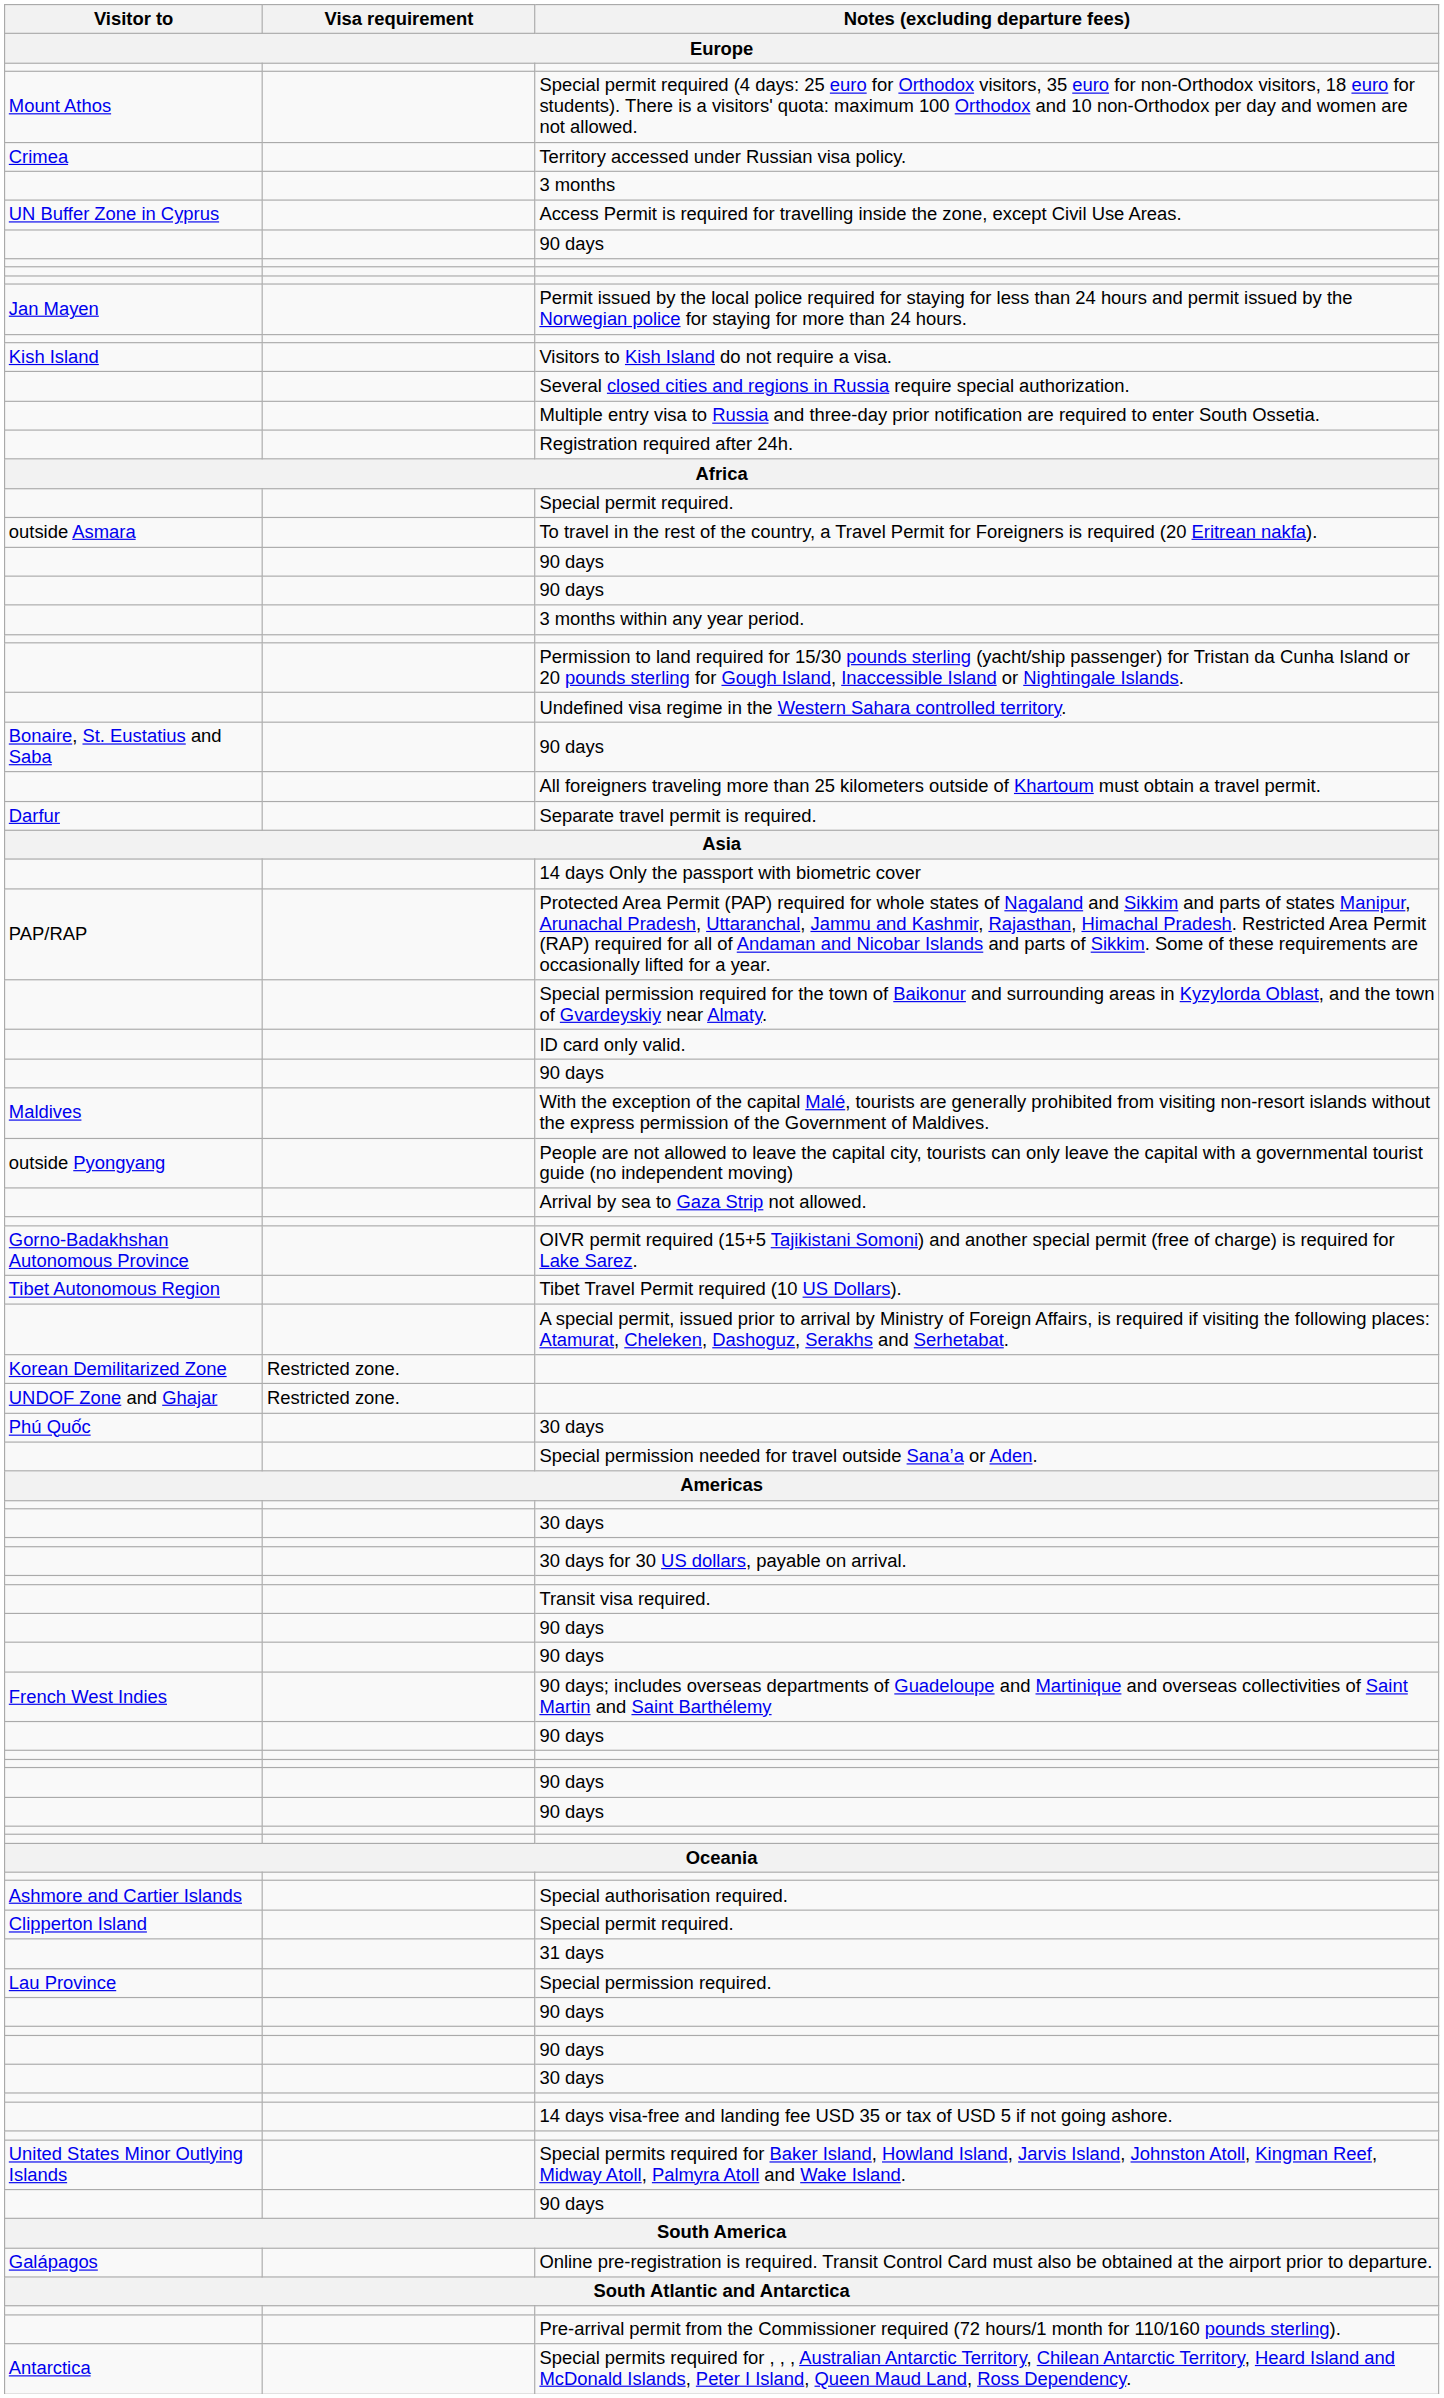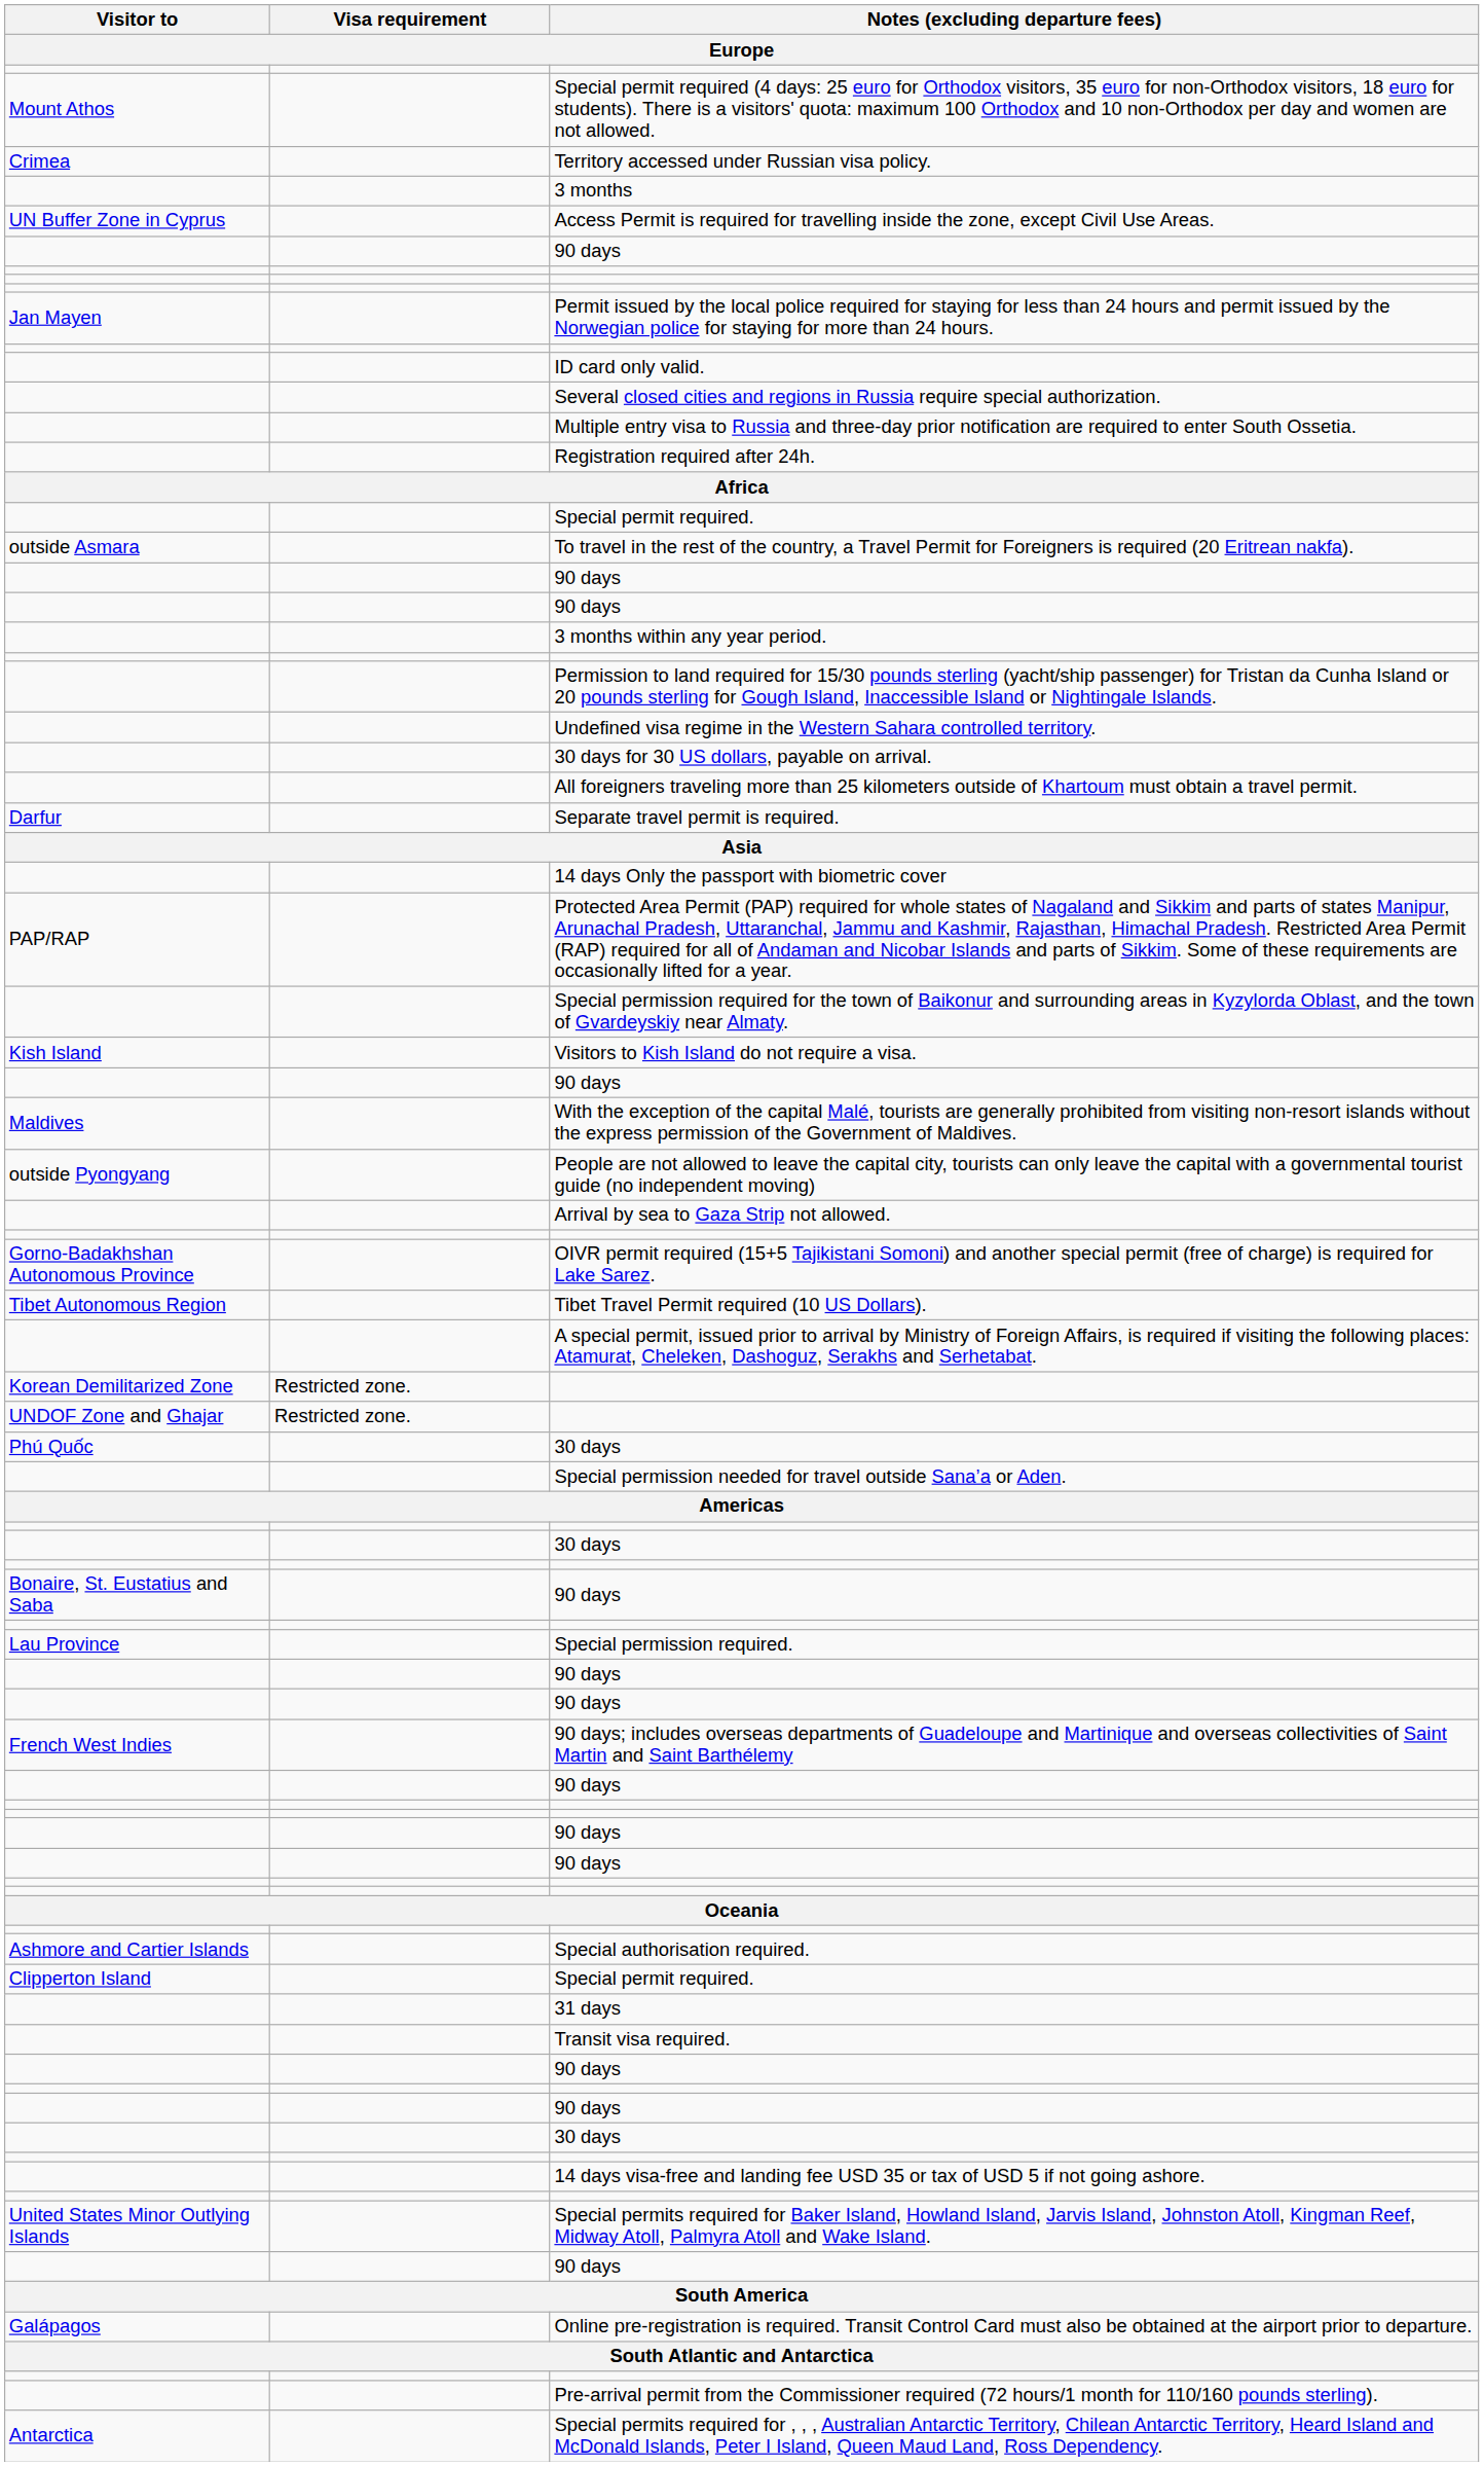rows swapped: ID card only valid. <-> Visitors to Kish Island do not require a visa.
rows swapped: 30 days for 30 US dollars, payable on arrival. <-> Bonaire, St. Eustatius and Saba / 90 days
rows swapped: Transit visa required. <-> Special permission required.
